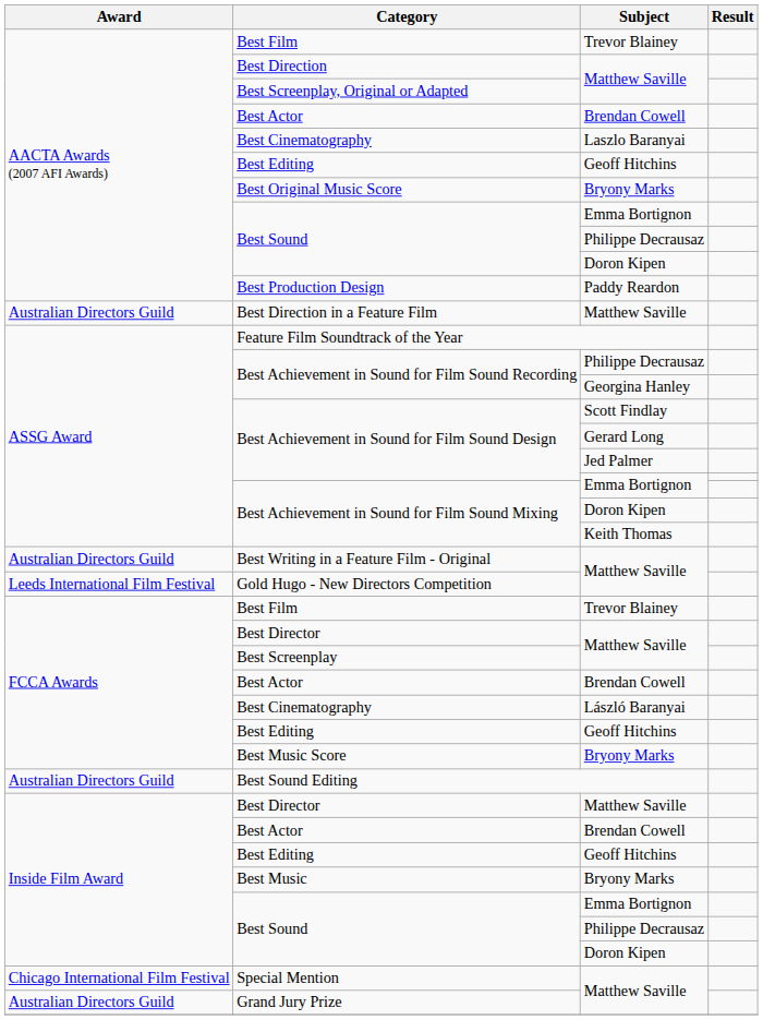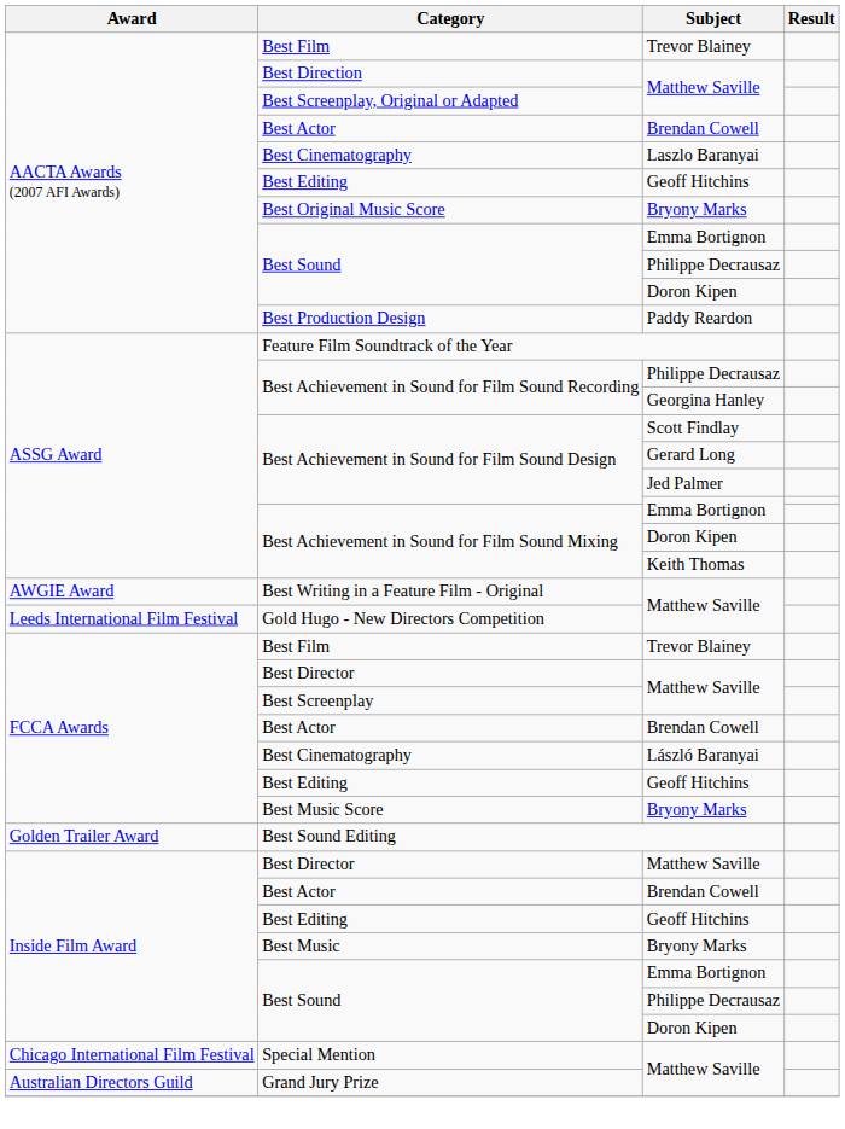- row: Australian Directors Guild | Best Direction in a Feature Film | Matthew Saville
Best Writing in a Feature Film - Original | Award: Australian Directors Guild -> AWGIE Award
Best Sound Editing | Award: Australian Directors Guild -> Golden Trailer Award
